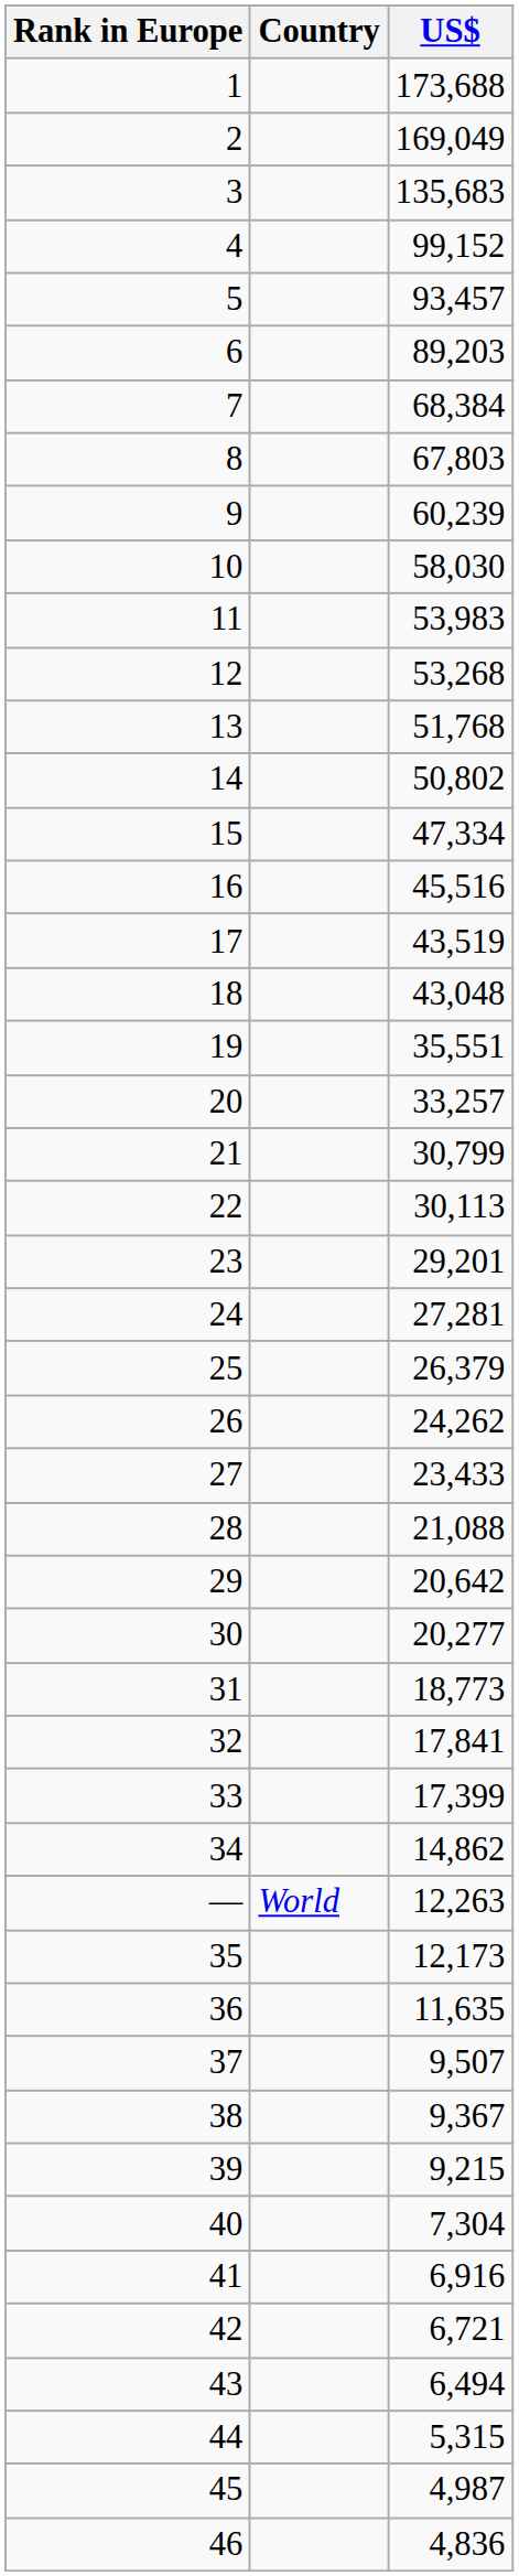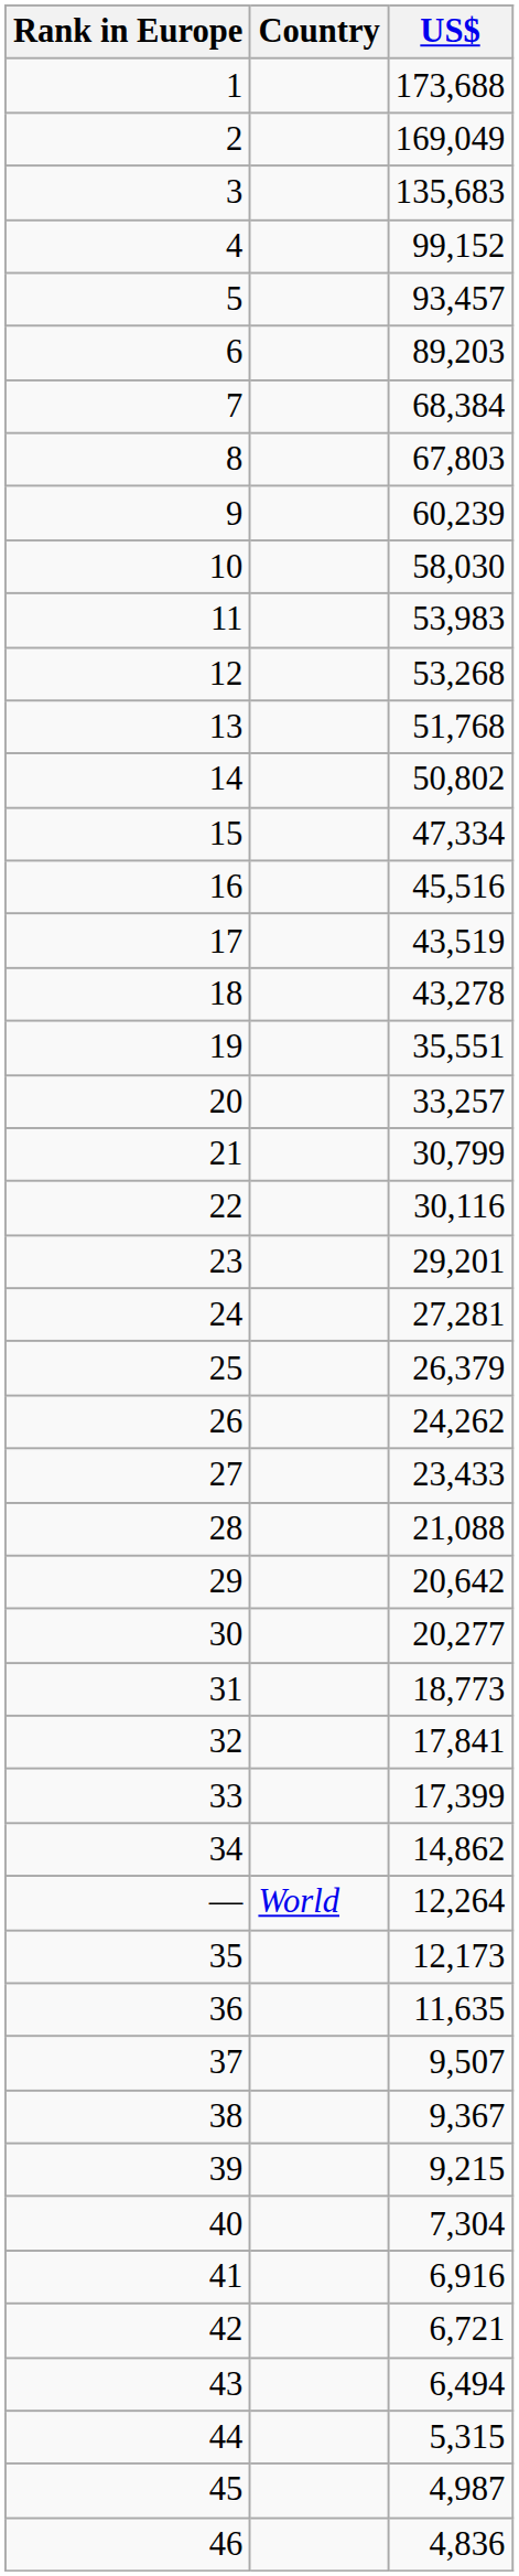18 | US$: 43,048 -> 43,278
22 | US$: 30,113 -> 30,116
— | US$: 12,263 -> 12,264
